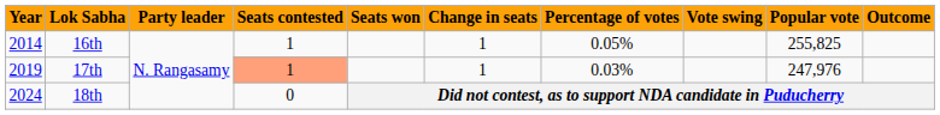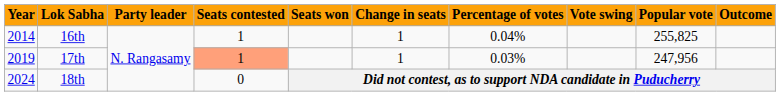16th | Percentage of votes: 0.05% -> 0.04%
17th | Popular vote: 247,976 -> 247,956
